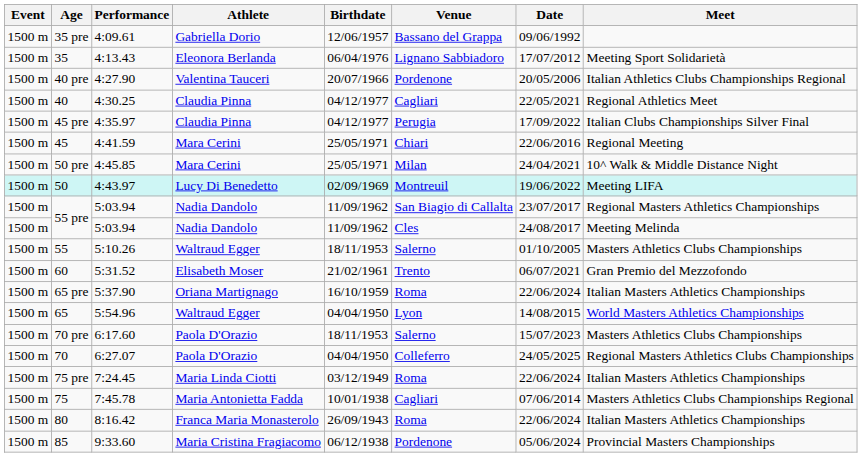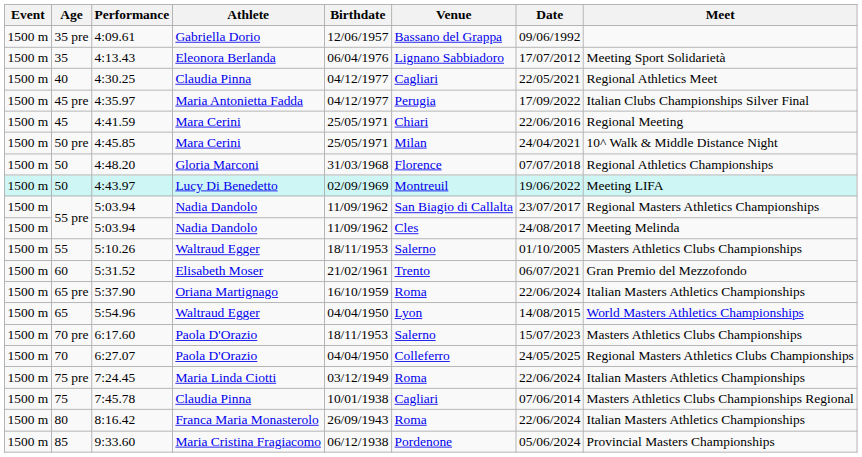- row: 1500 m | 40 pre | 4:27.90 | Valentina Tauceri | 20/07/1966 | Pordenone | 20/05/2006 | Italian Athletics Clubs Championships Regional
4:35.97 | Athlete: Claudia Pinna -> Maria Antonietta Fadda
+ row: 1500 m | 50 | 4:48.20 | Gloria Marconi | 31/03/1968 | Florence | 07/07/2018 | Regional Athletics Championships
7:45.78 | Athlete: Maria Antonietta Fadda -> Claudia Pinna
